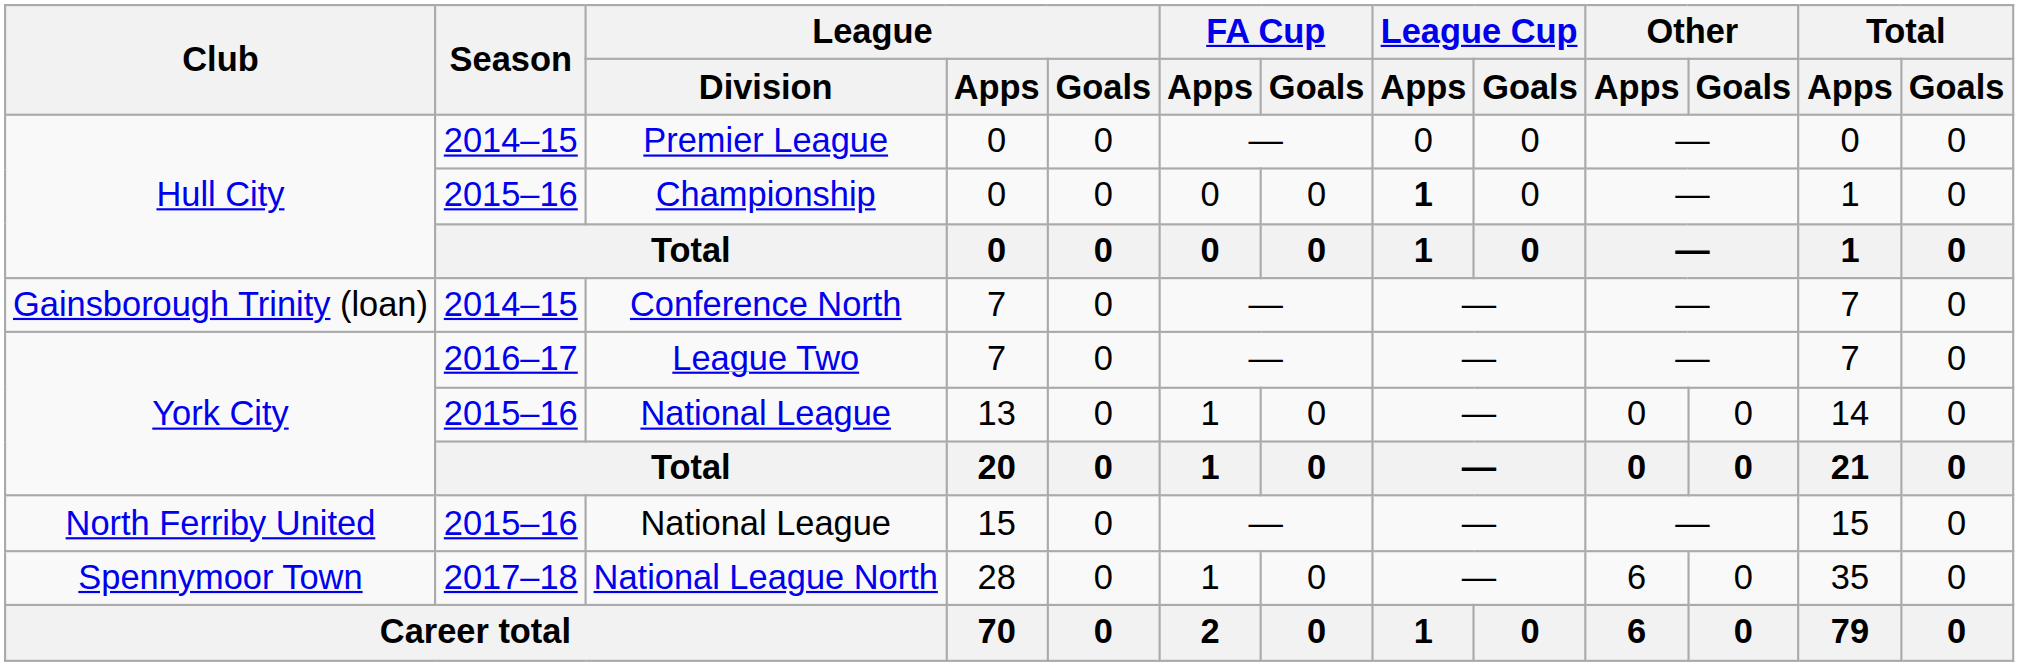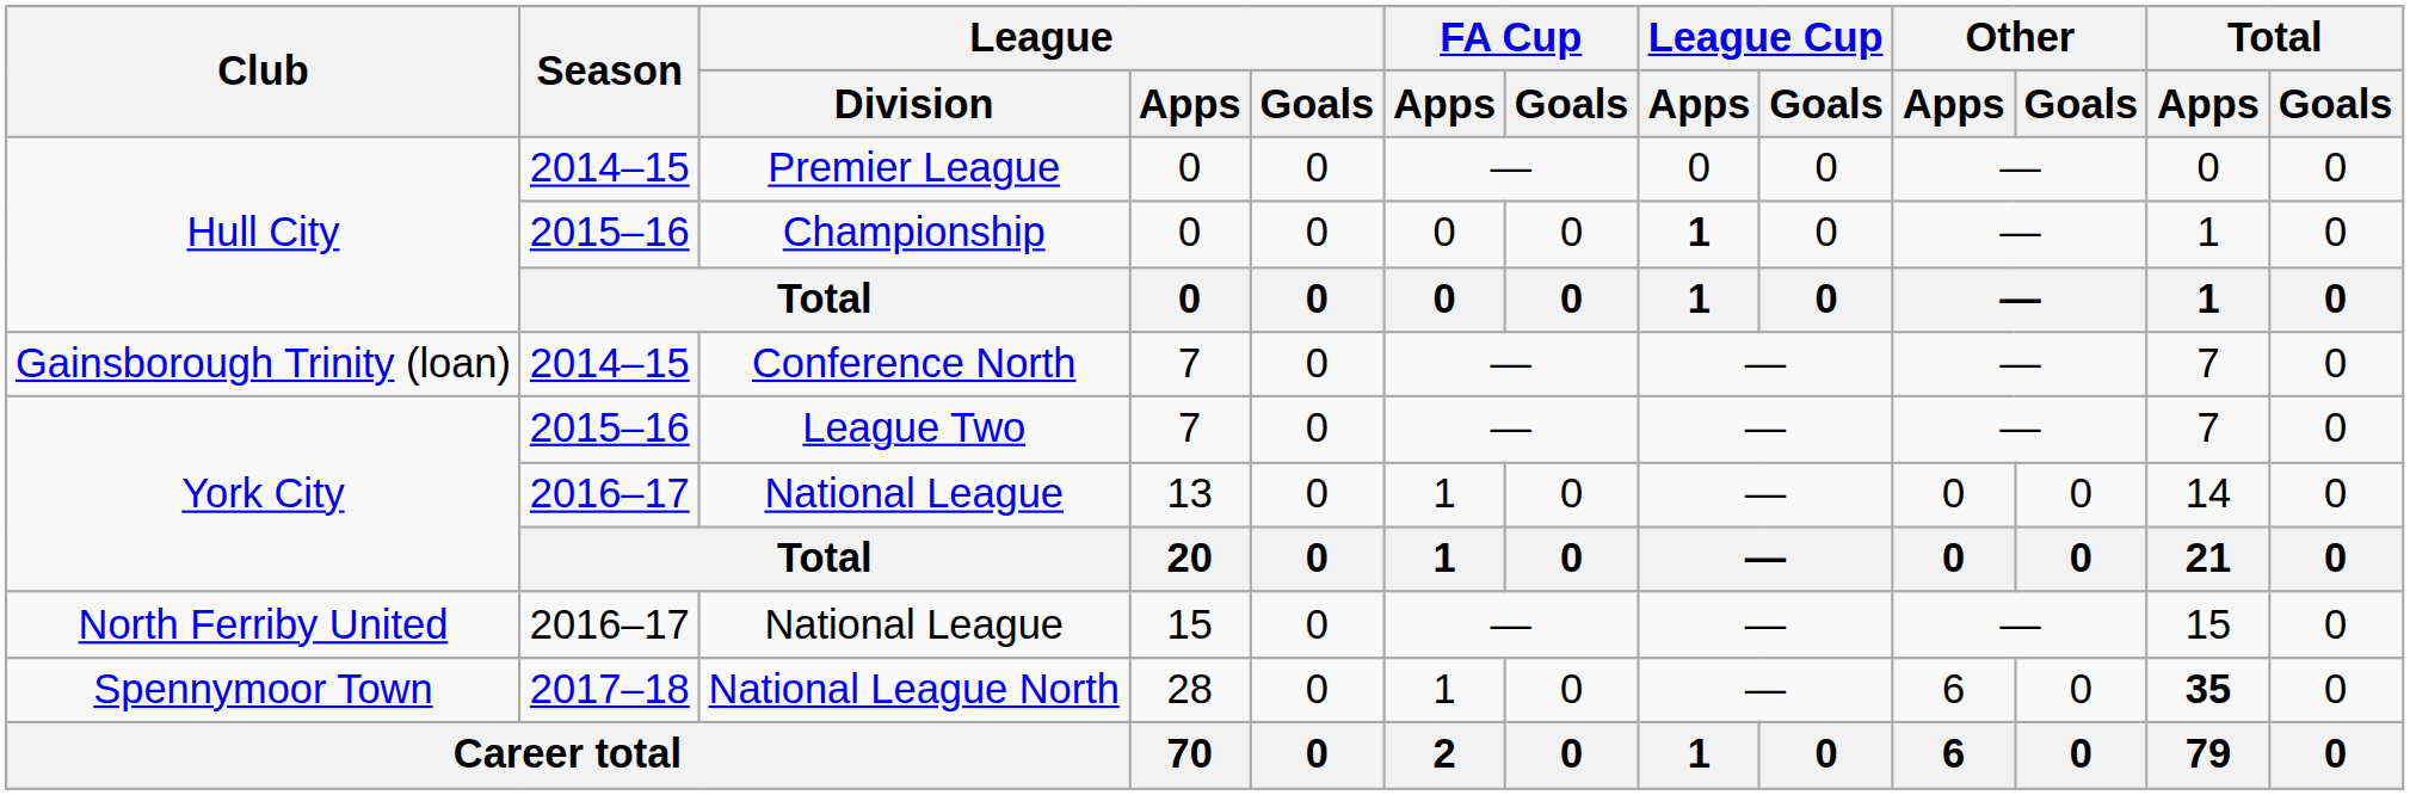League Two | Season: 2016–17 -> 2015–16
York City / National League | Season: 2015–16 -> 2016–17
North Ferriby United / National League | Season: 2015–16 -> 2016–17
National League North | Total / Apps: normal -> bold
